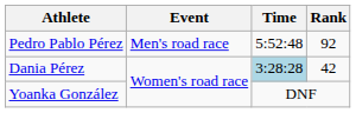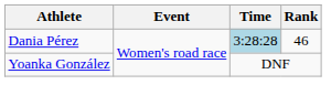- row: Pedro Pablo Pérez | Men's road race | 5:52:48 | 92
Dania Pérez | Rank: 42 -> 46
